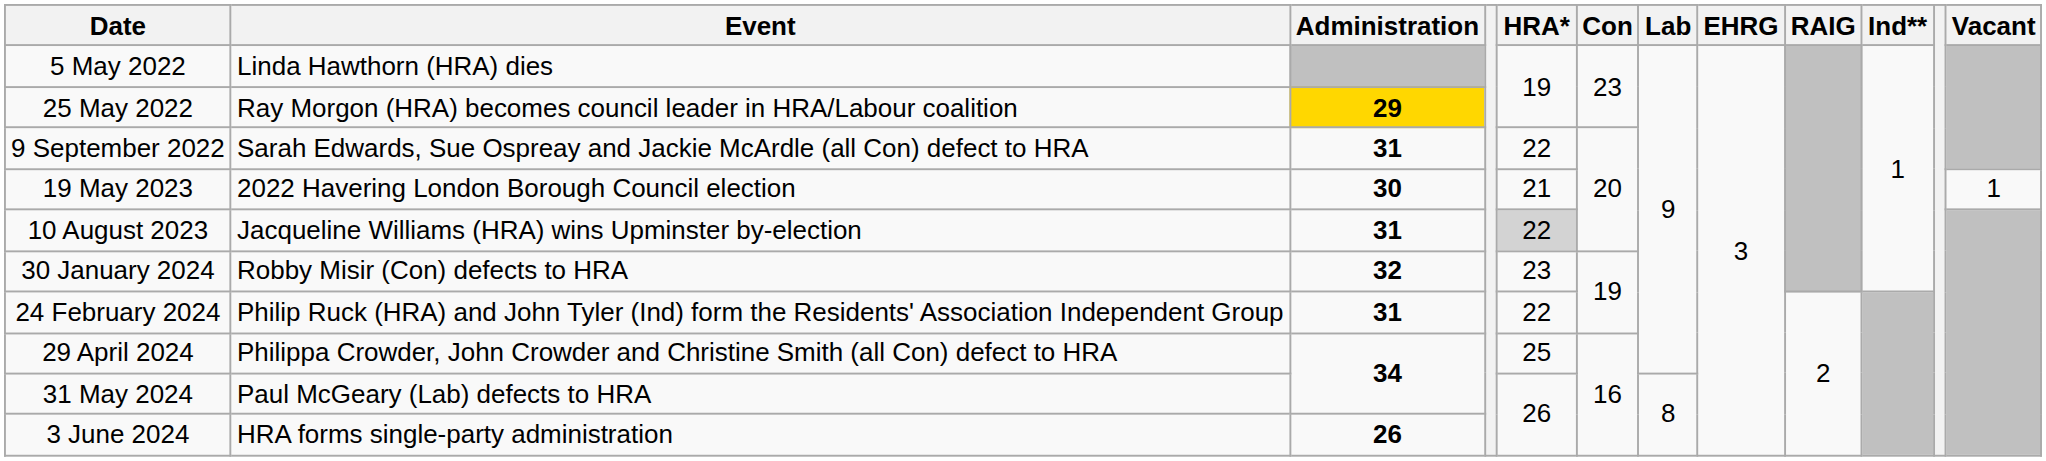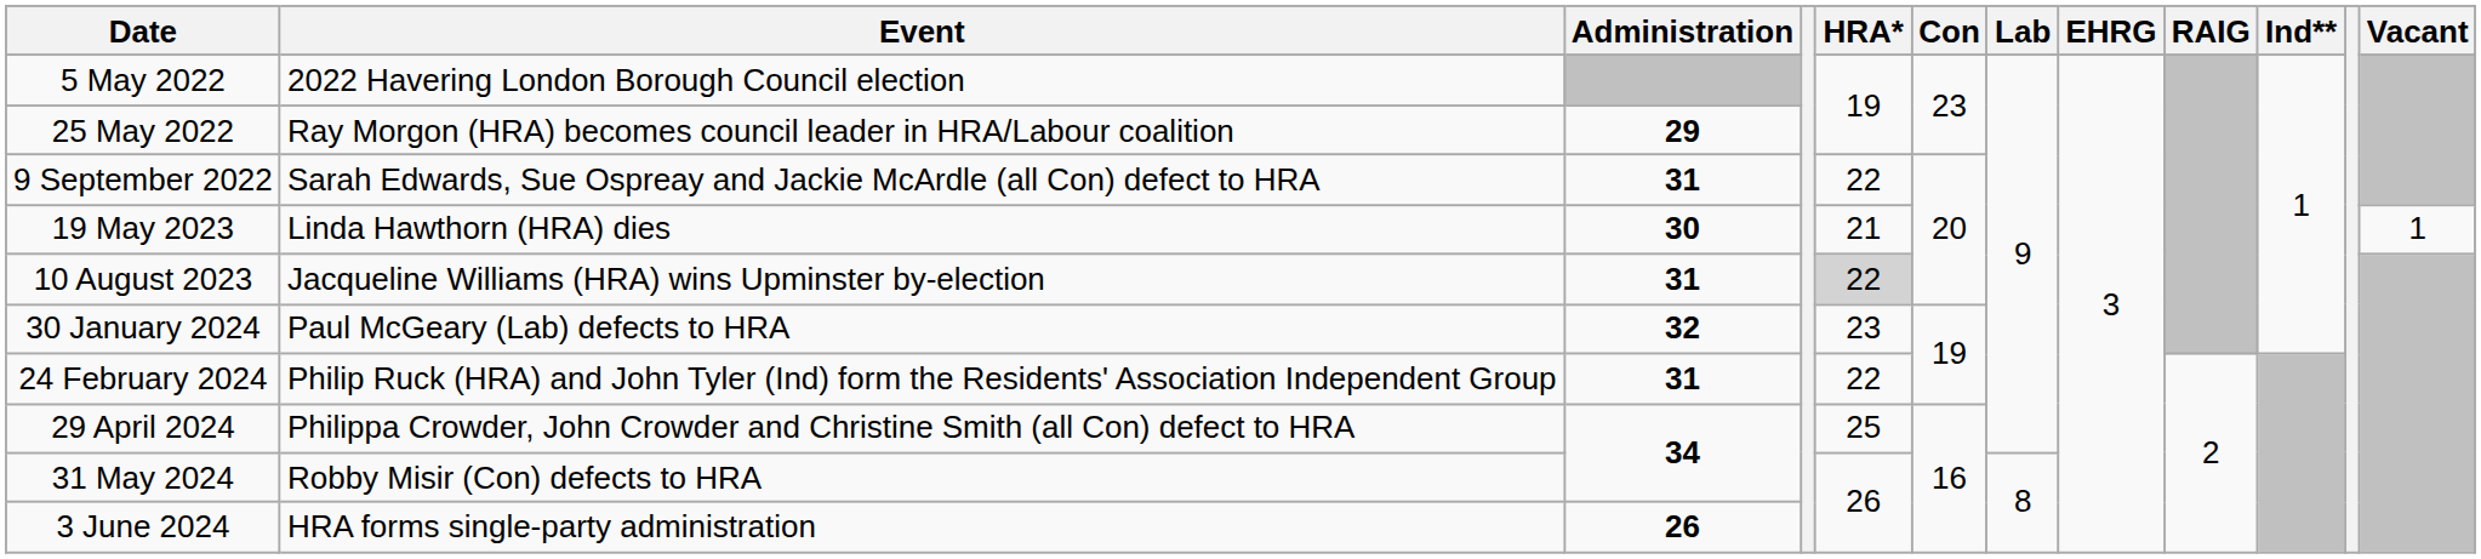5 May 2022 | Event: Linda Hawthorn (HRA) dies -> 2022 Havering London Borough Council election
25 May 2022 | Administration: gold background -> no background
19 May 2023 | Event: 2022 Havering London Borough Council election -> Linda Hawthorn (HRA) dies
30 January 2024 | Event: Robby Misir (Con) defects to HRA -> Paul McGeary (Lab) defects to HRA
31 May 2024 | Event: Paul McGeary (Lab) defects to HRA -> Robby Misir (Con) defects to HRA
